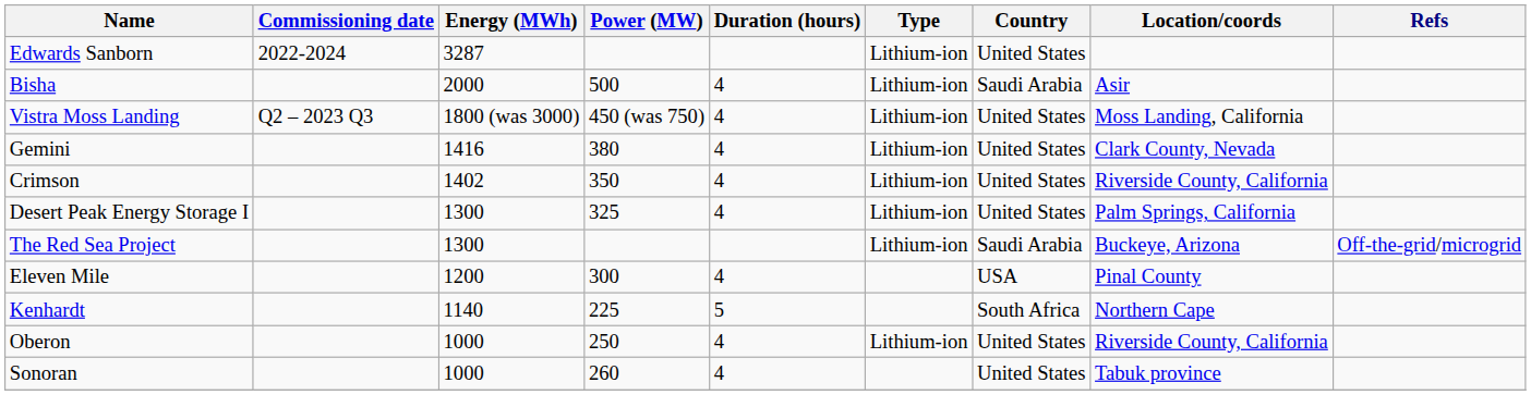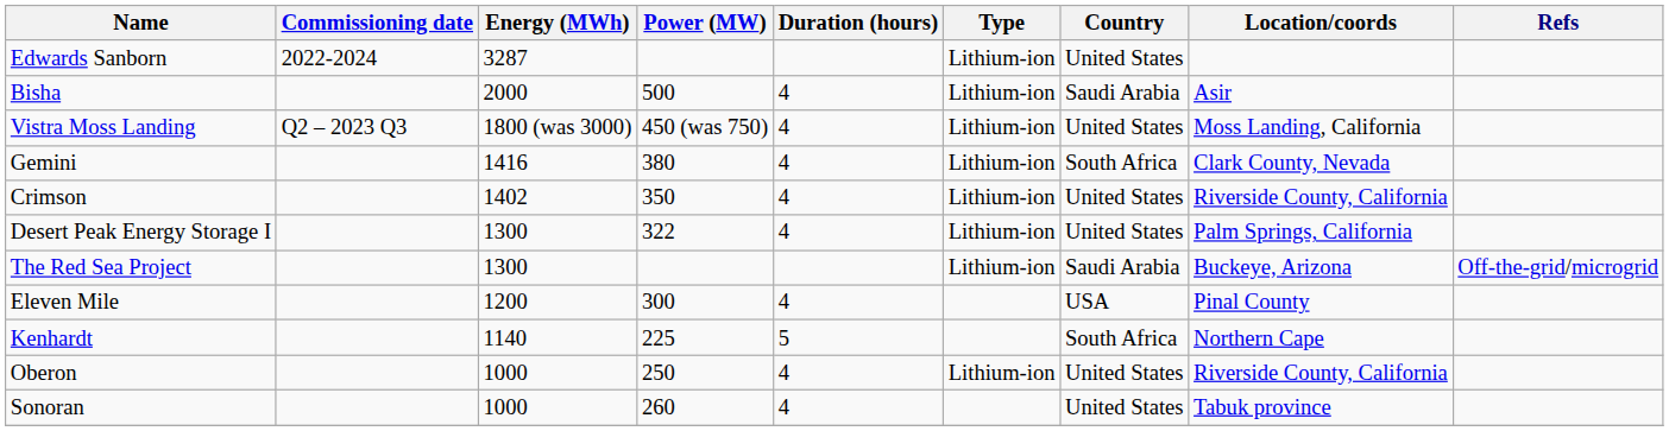Gemini | Country: United States -> South Africa
Desert Peak Energy Storage I | Power (MW): 325 -> 322
